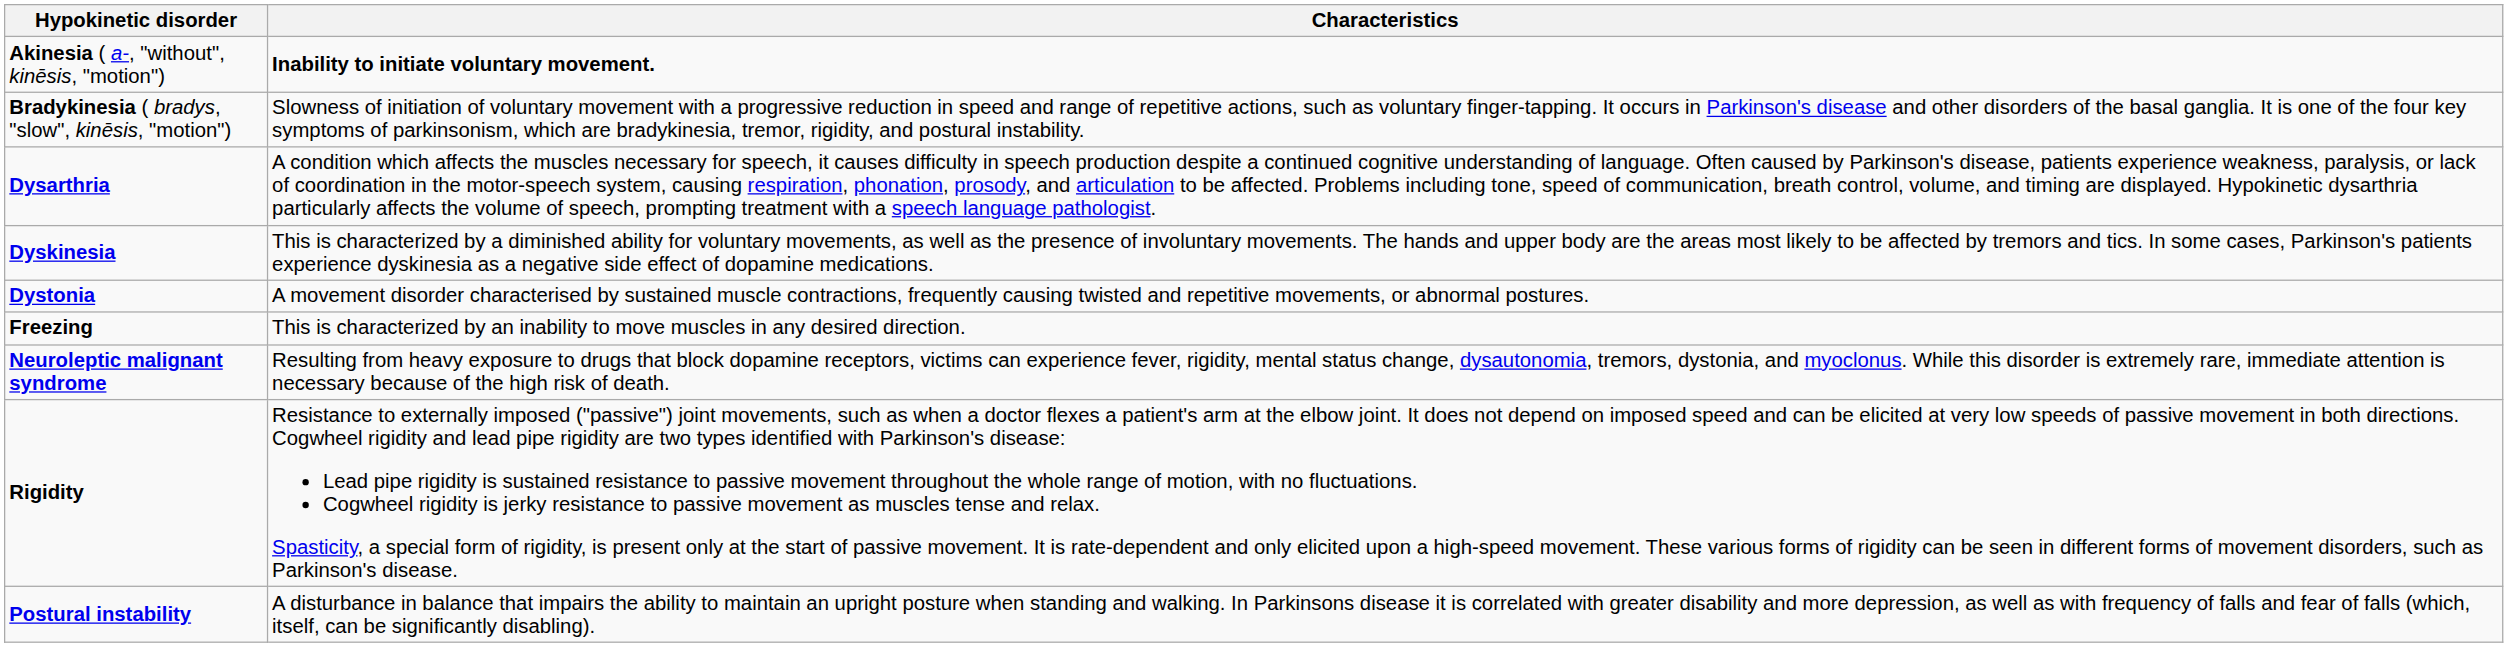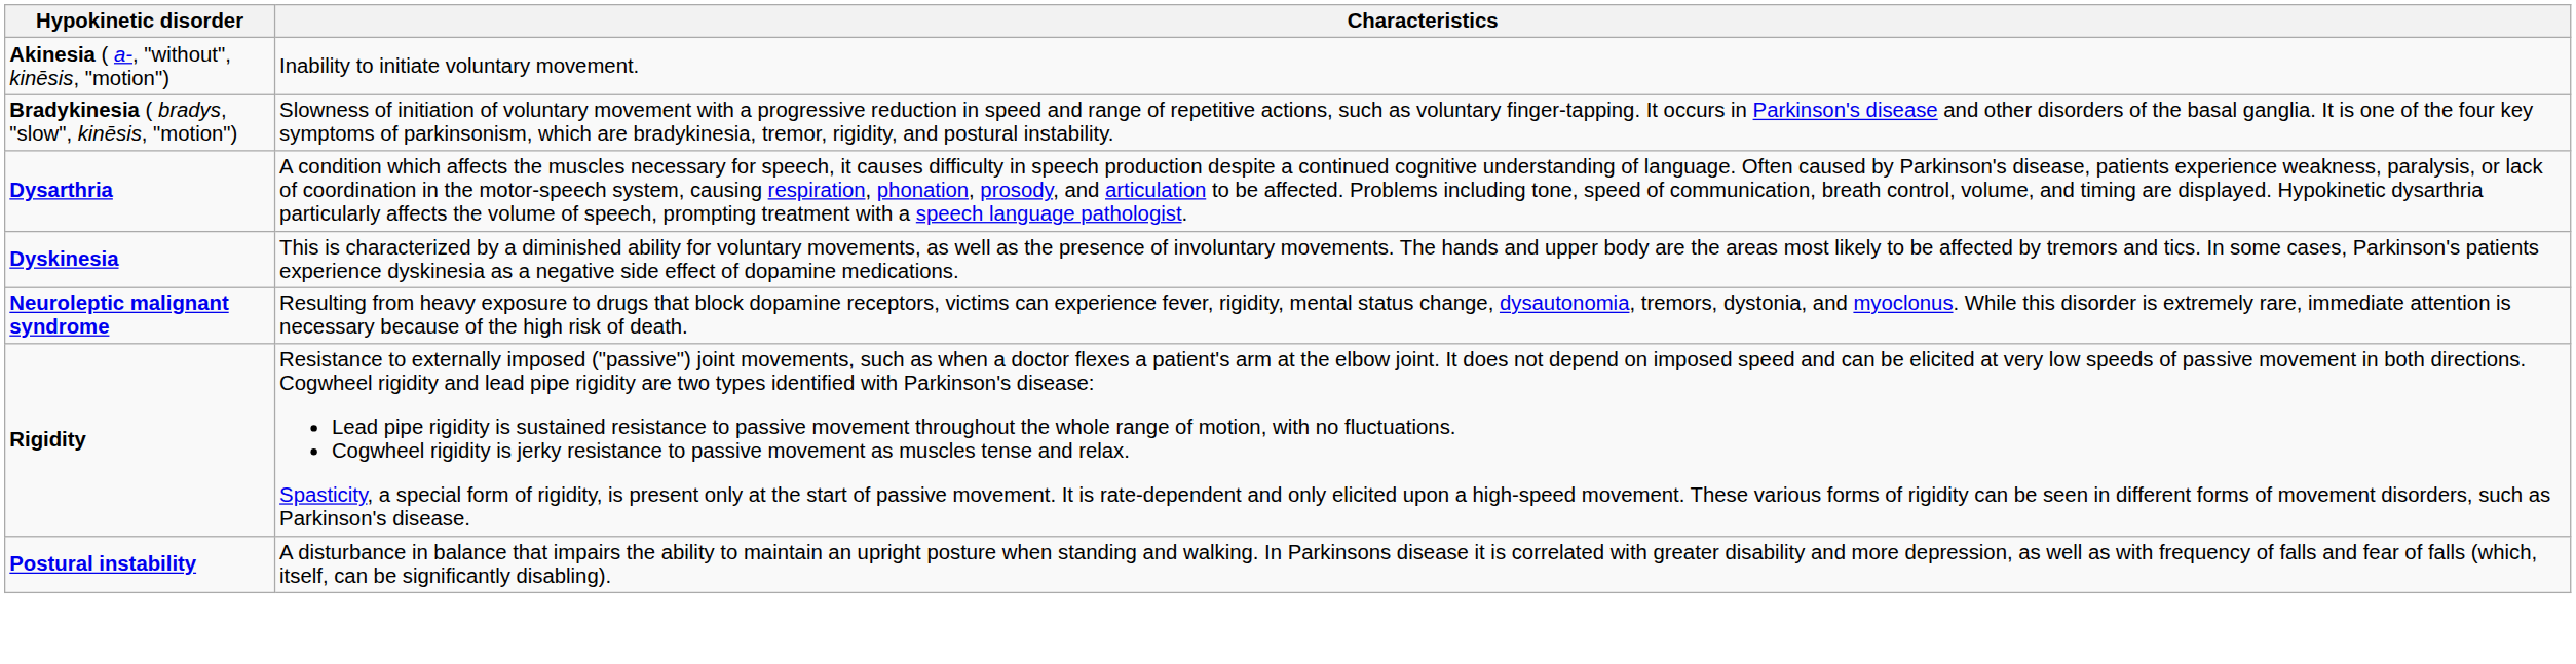Akinesia ( a-, "without", kinēsis, "motion") | Characteristics: bold -> normal
- row: Dystonia | A movement disorder characterised by sustained muscle contractions, frequently causing twisted and repetitive movements, or abnormal postures.
- row: Freezing | This is characterized by an inability to move muscles in any desired direction.
